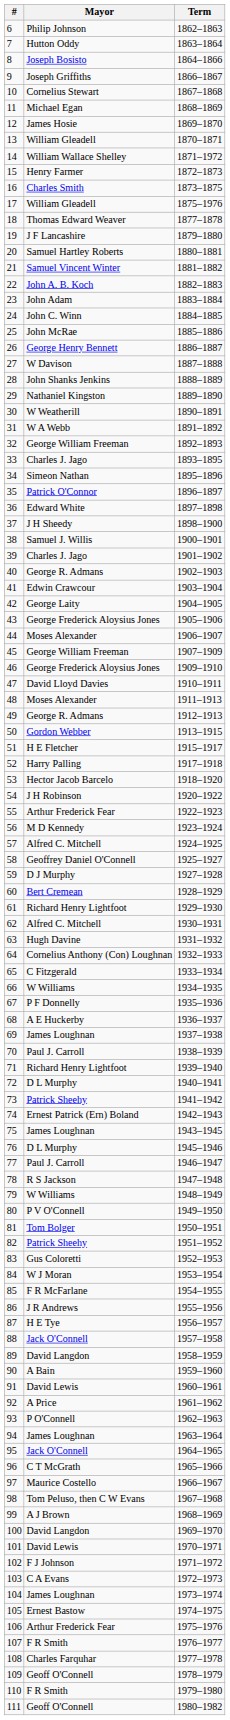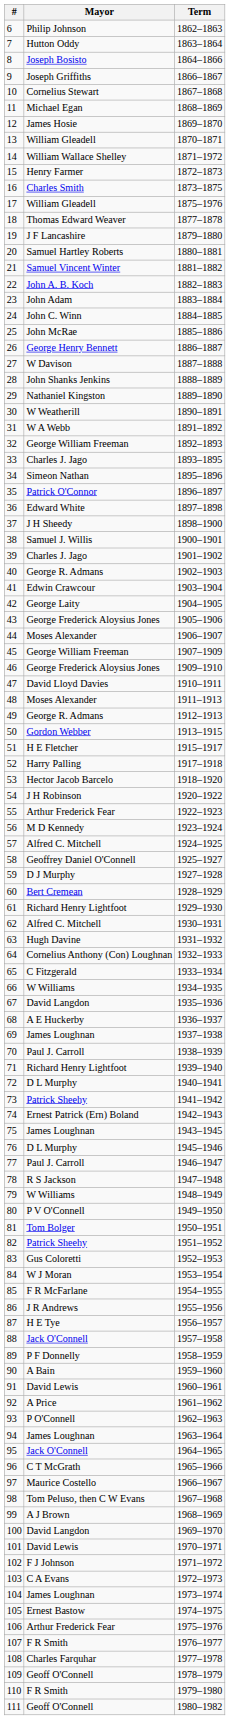67 | Mayor: P F Donnelly -> David Langdon
89 | Mayor: David Langdon -> P F Donnelly
